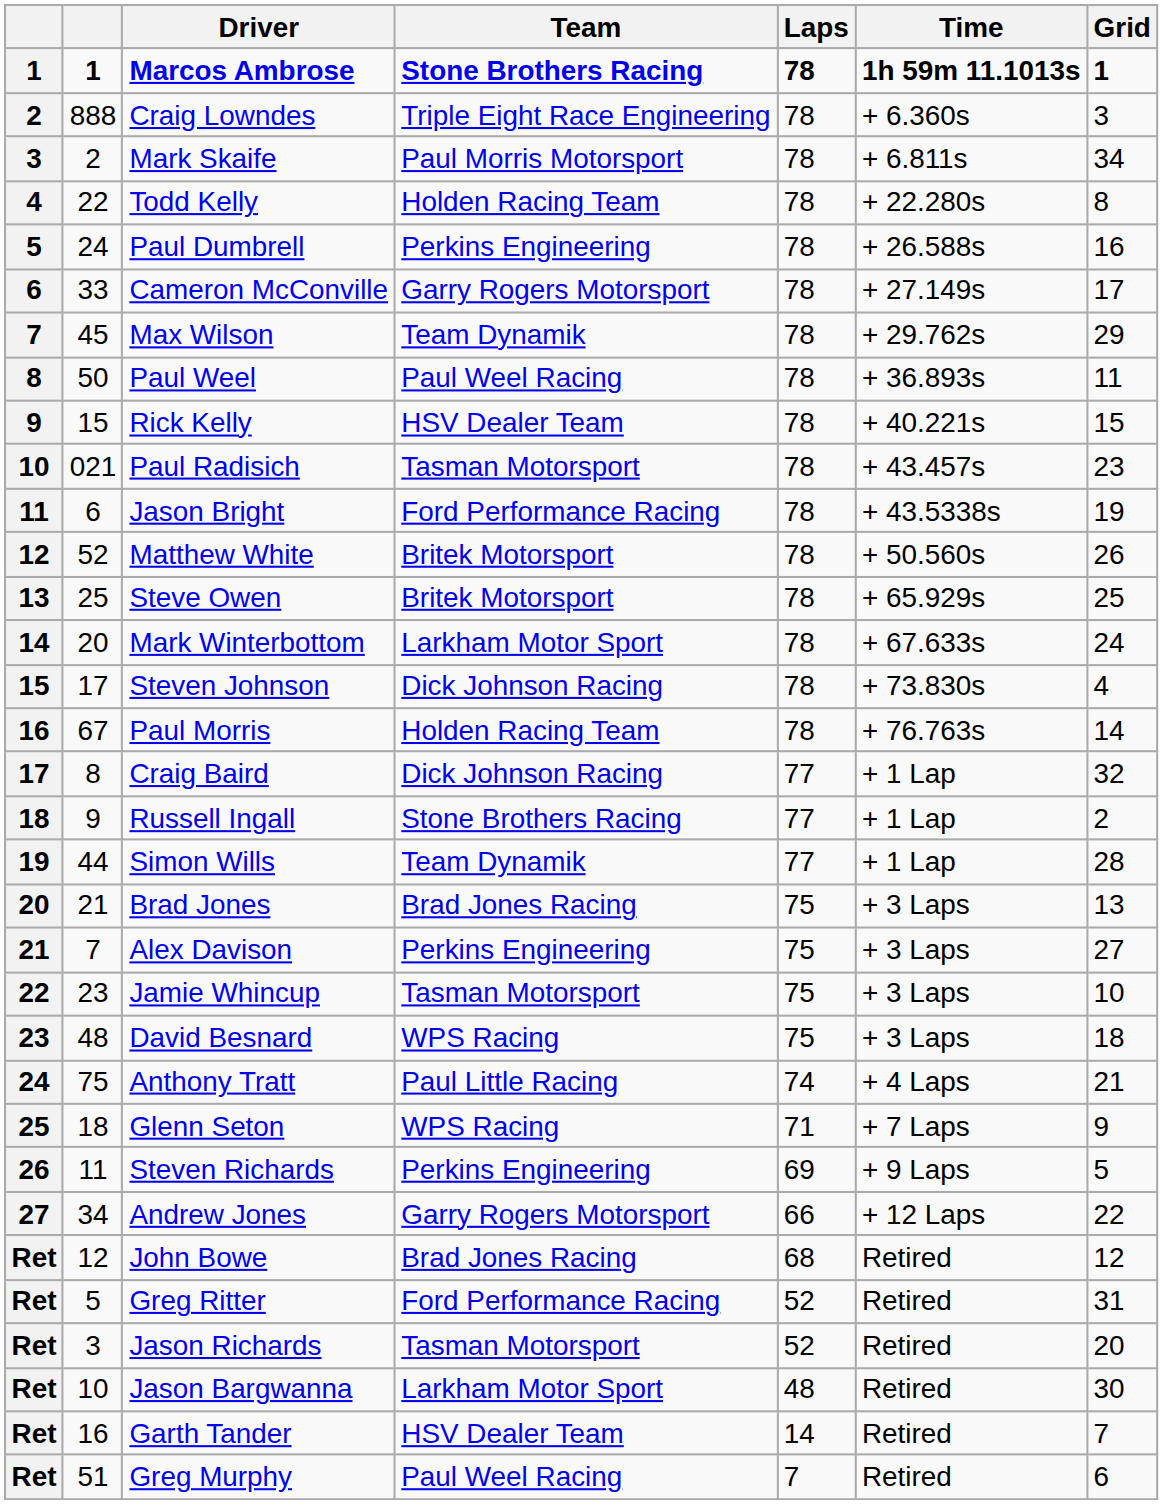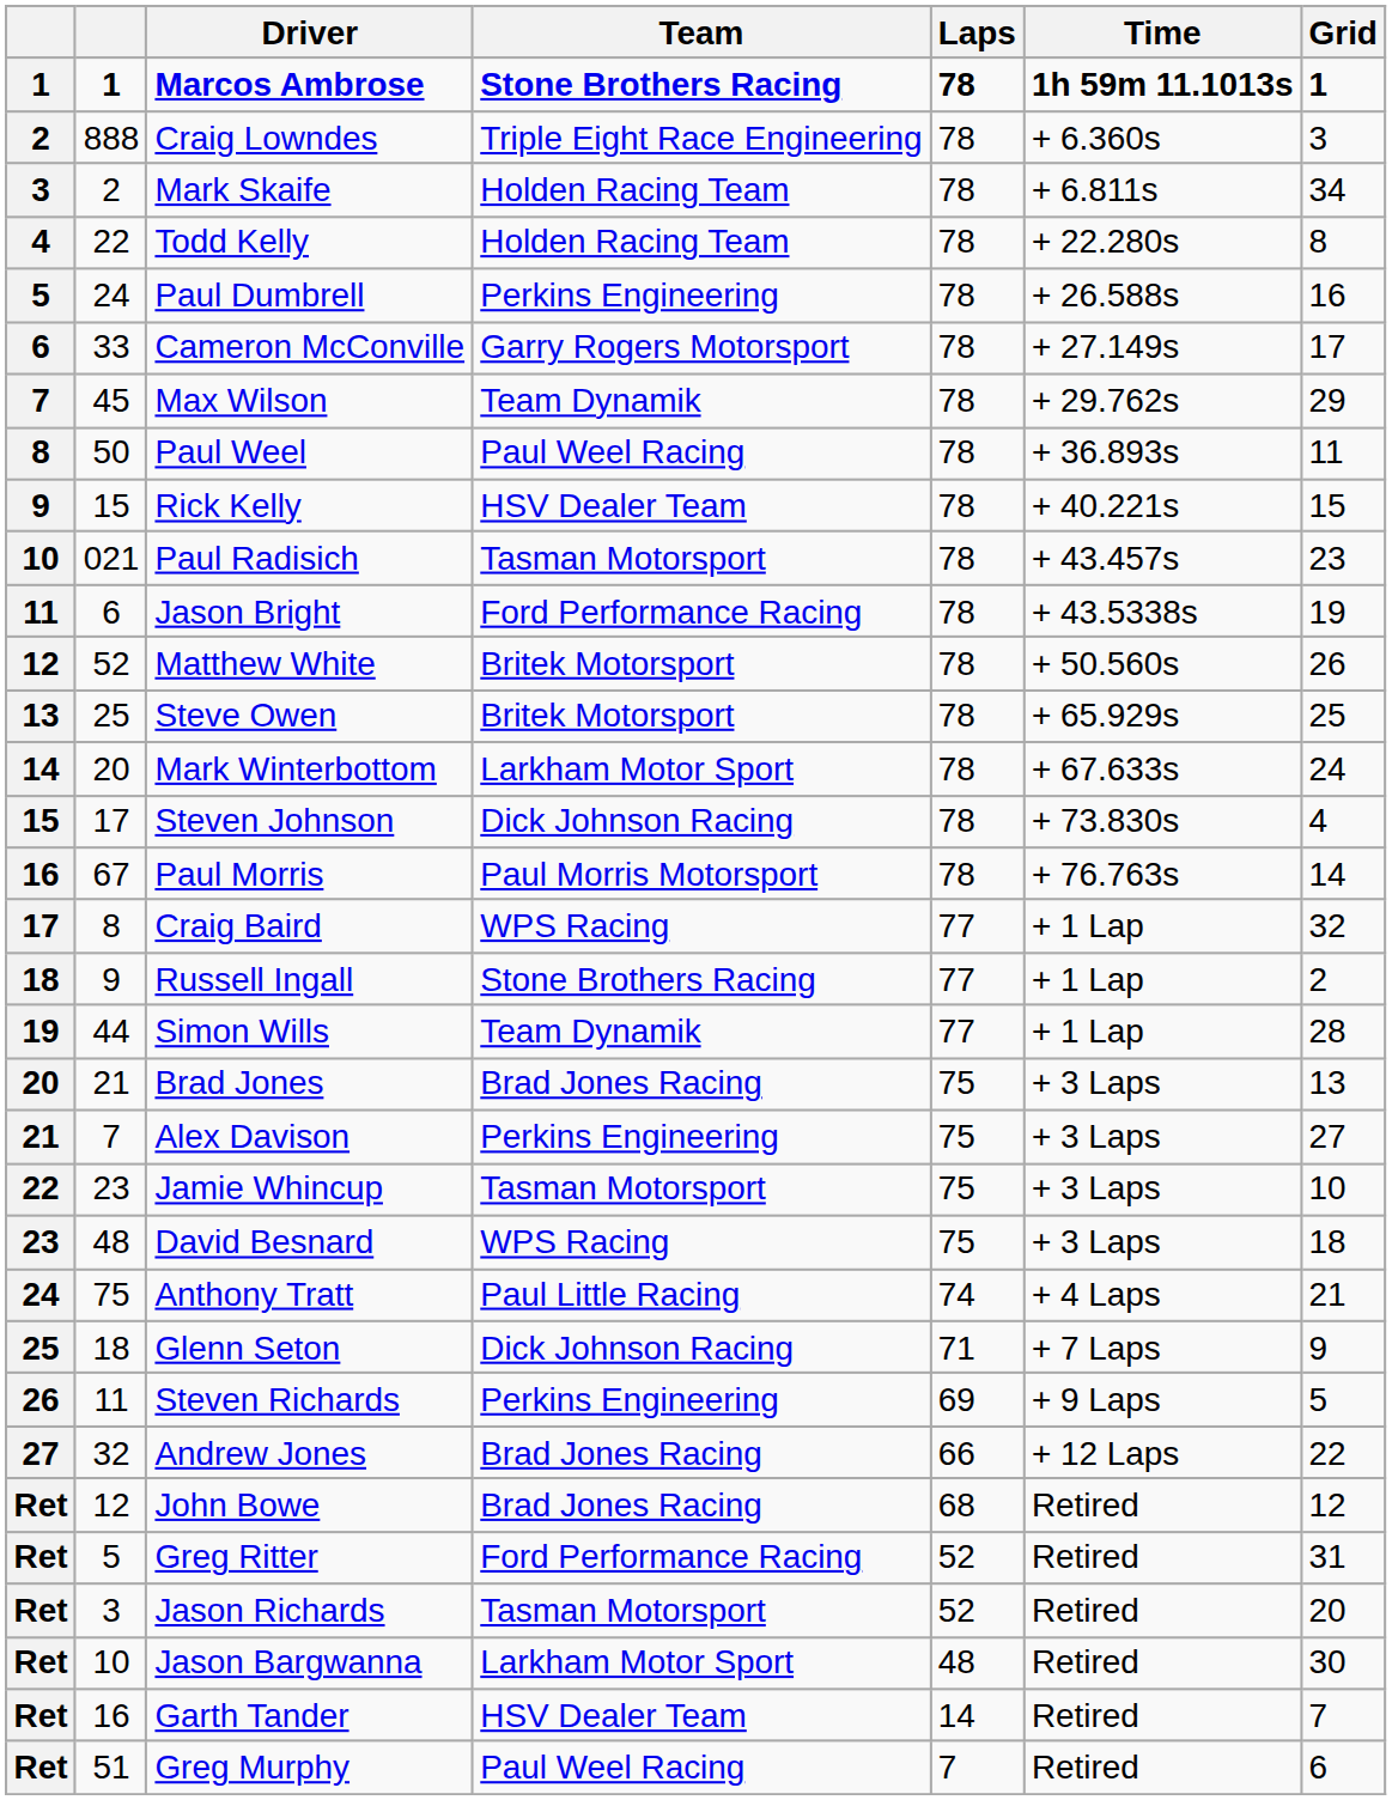Mark Skaife | Team: Paul Morris Motorsport -> Holden Racing Team
Paul Morris | Team: Holden Racing Team -> Paul Morris Motorsport
Craig Baird | Team: Dick Johnson Racing -> WPS Racing
Glenn Seton | Team: WPS Racing -> Dick Johnson Racing
Andrew Jones | column 2: 34 -> 32
Andrew Jones | Team: Garry Rogers Motorsport -> Brad Jones Racing
